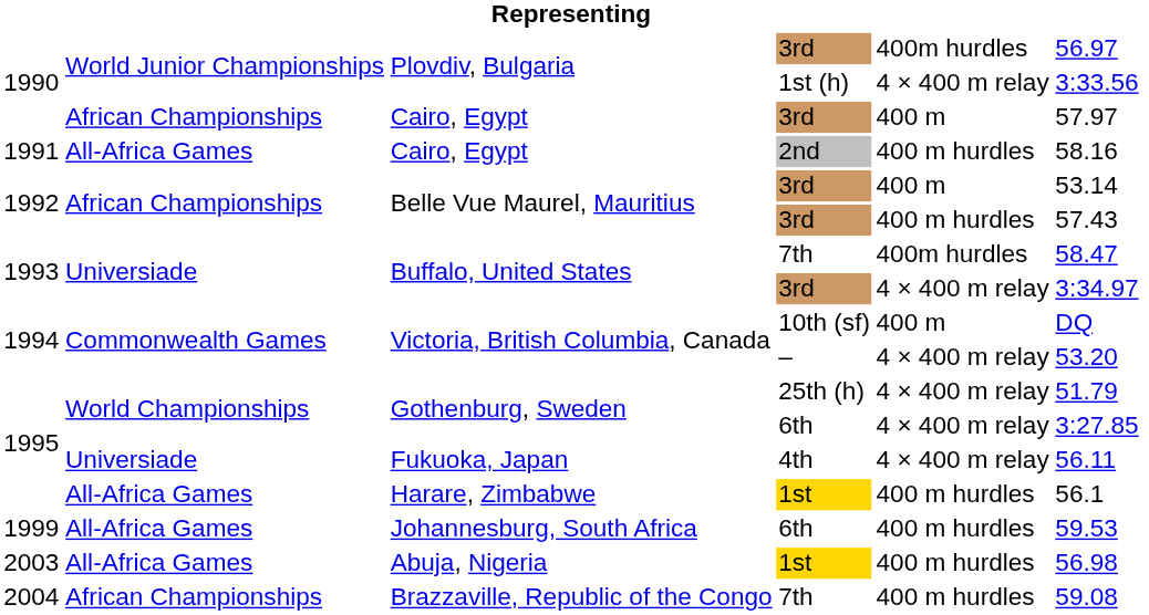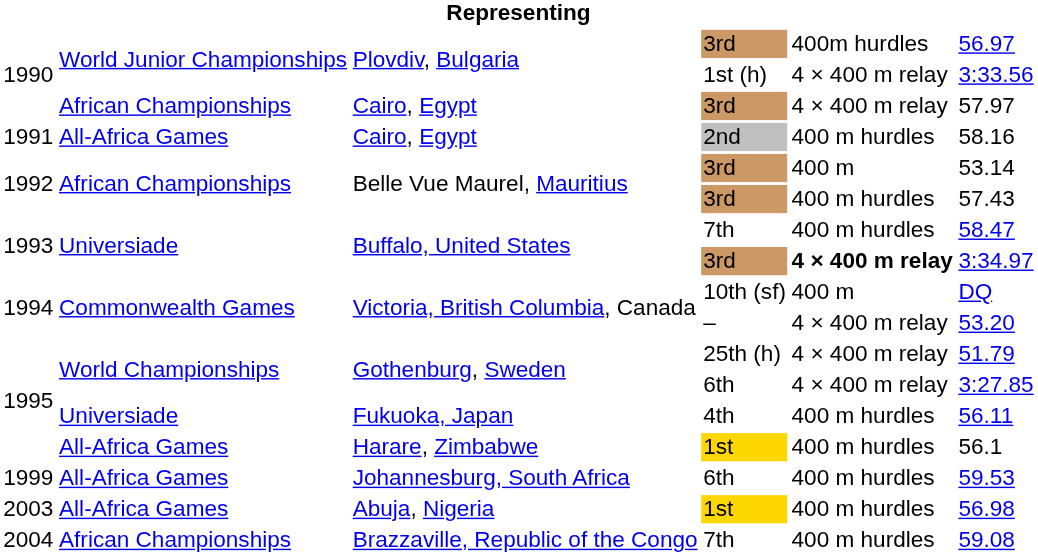Cairo, Egypt / 3rd | column 5: 400 m -> 4 × 400 m relay
Buffalo, United States / 7th | column 5: 400m hurdles -> 400 m hurdles
Buffalo, United States / 3rd | column 5: normal -> bold
Fukuoka, Japan | column 5: 4 × 400 m relay -> 400 m hurdles
